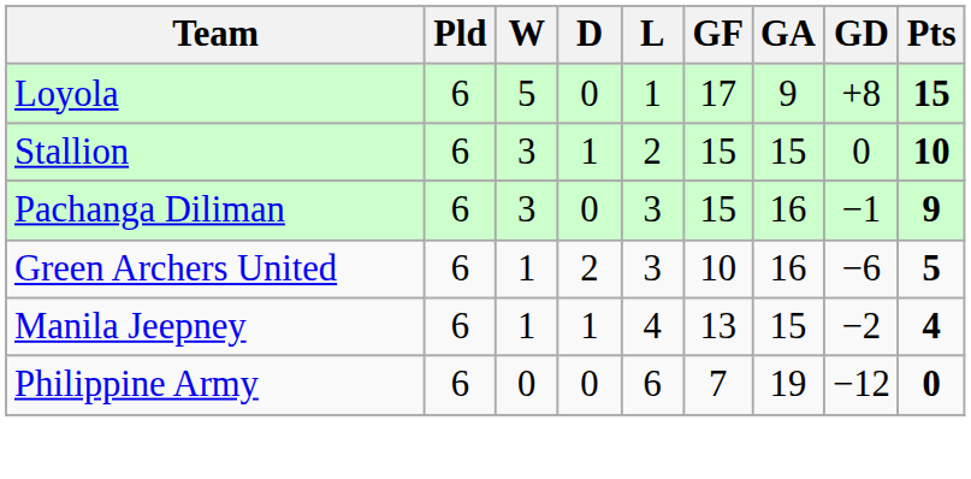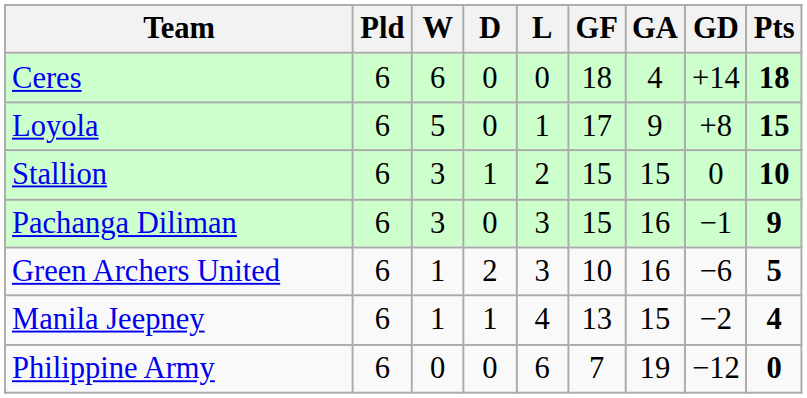+ row: Ceres | 6 | 6 | 0 | 0 | 18 | 4 | +14 | 18
